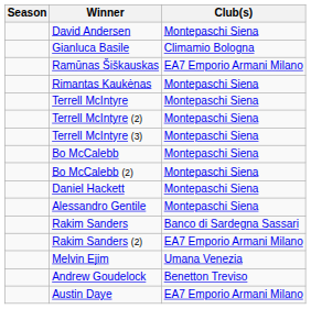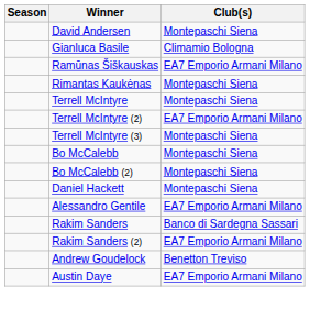Terrell McIntyre (2) | Club(s): Montepaschi Siena -> EA7 Emporio Armani Milano
Alessandro Gentile | Club(s): Montepaschi Siena -> EA7 Emporio Armani Milano
- row: Melvin Ejim | Umana Venezia
